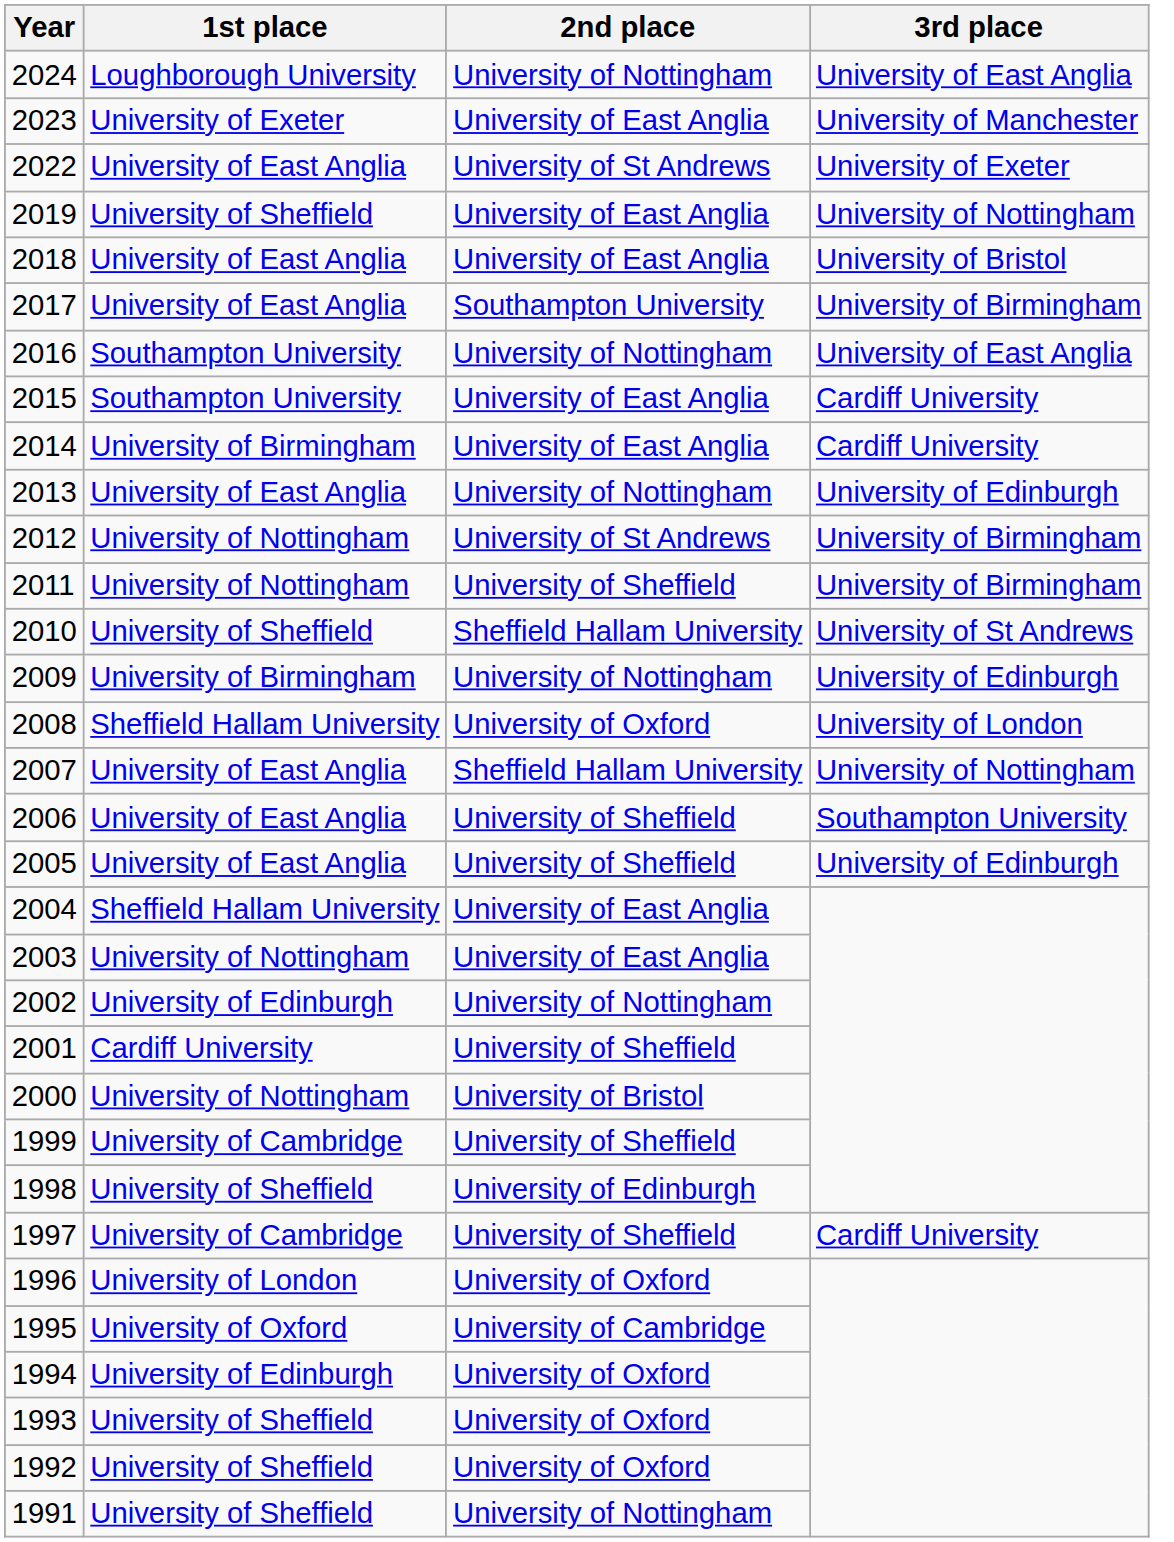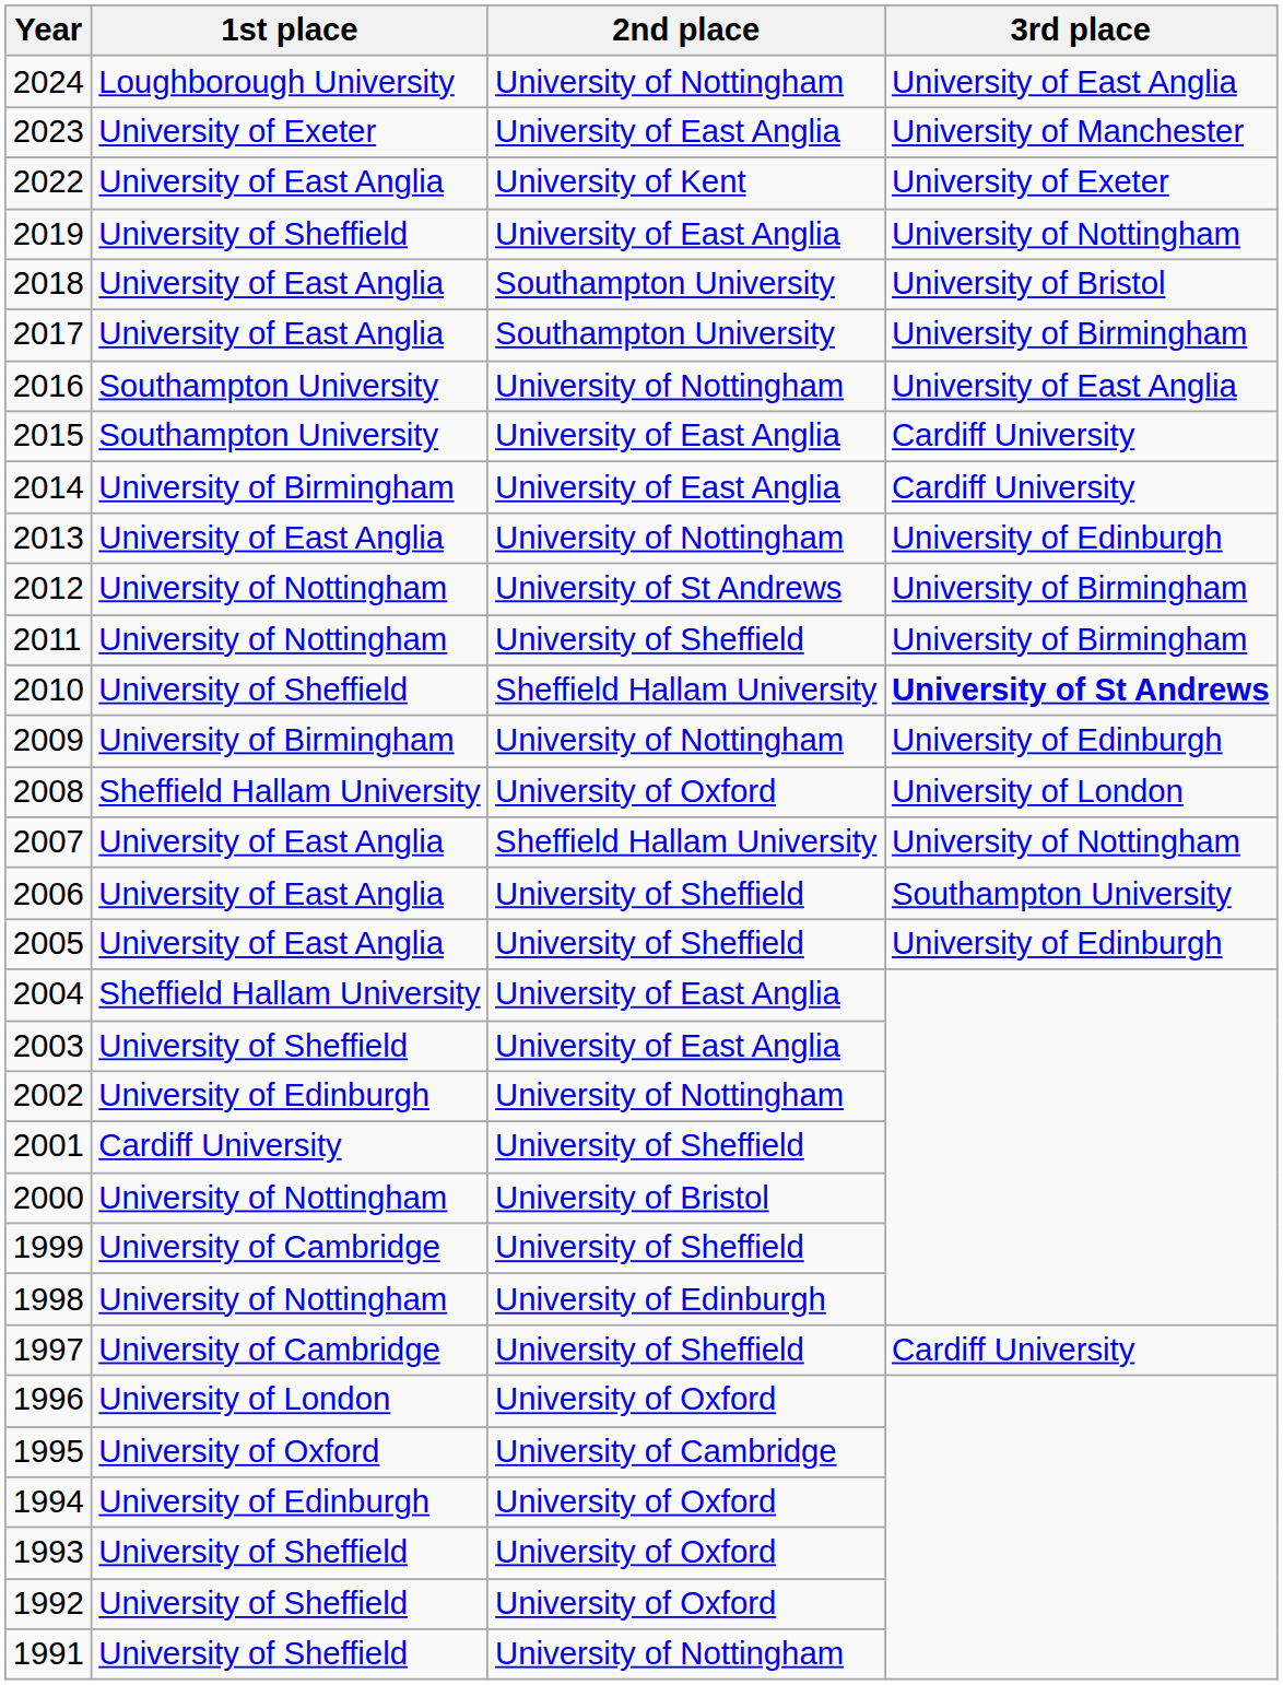2022 | 2nd place: University of St Andrews -> University of Kent
2018 | 2nd place: University of East Anglia -> Southampton University
2010 | 3rd place: normal -> bold
2003 | 1st place: University of Nottingham -> University of Sheffield
1998 | 1st place: University of Sheffield -> University of Nottingham
